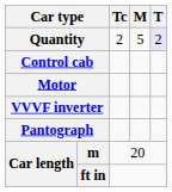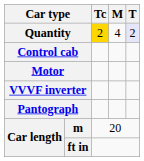Quantity | Tc: no background -> gold background
Quantity | M: 5 -> 4
